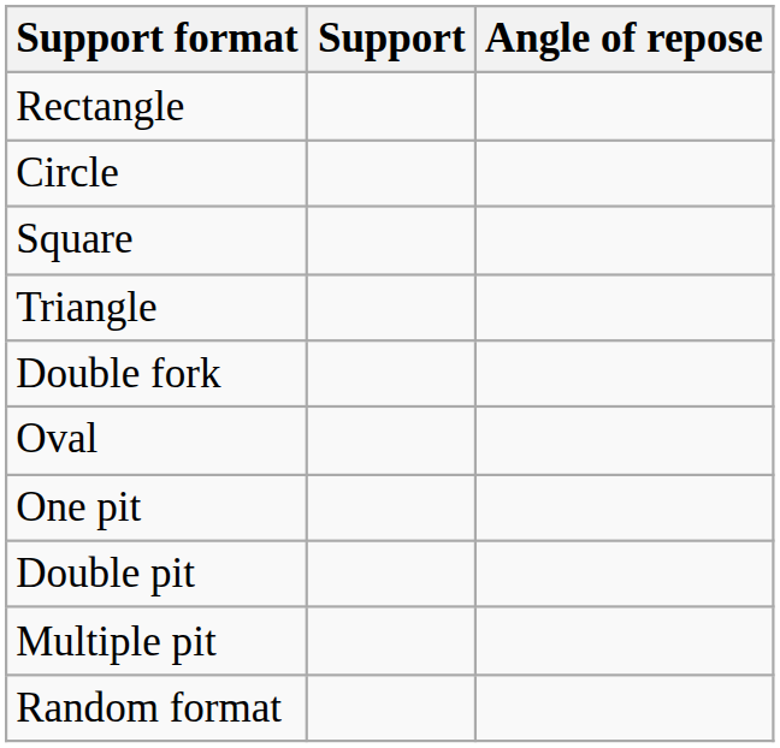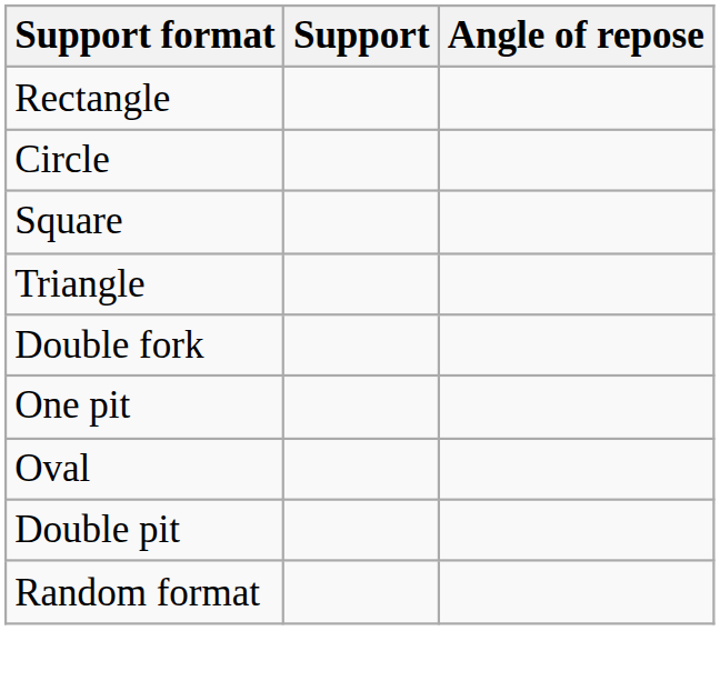rows swapped: Oval <-> One pit
- row: Multiple pit
